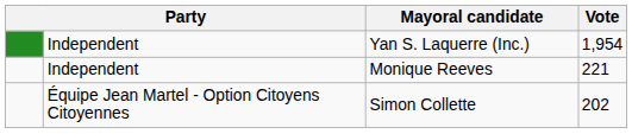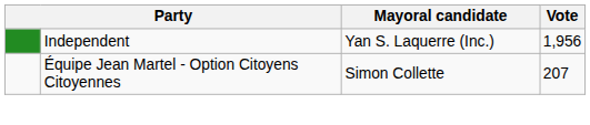Yan S. Laquerre (Inc.) | Vote: 1,954 -> 1,956
- row: Independent | Monique Reeves | 221
Simon Collette | Vote: 202 -> 207
